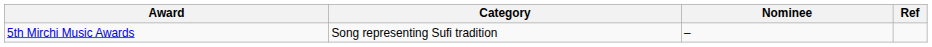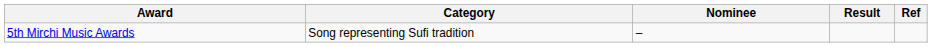+ column: Result
